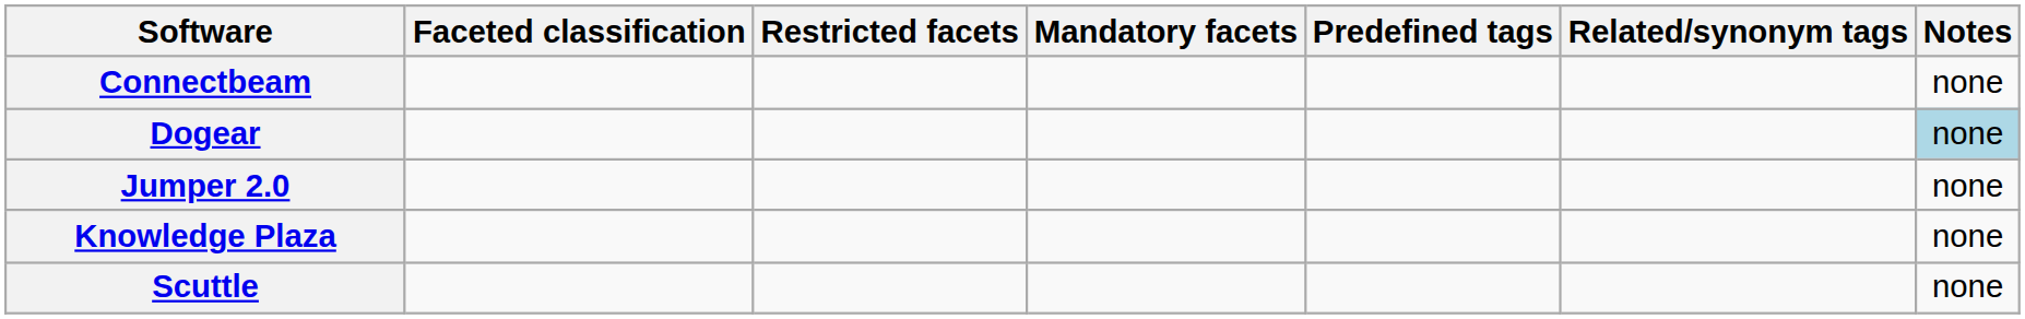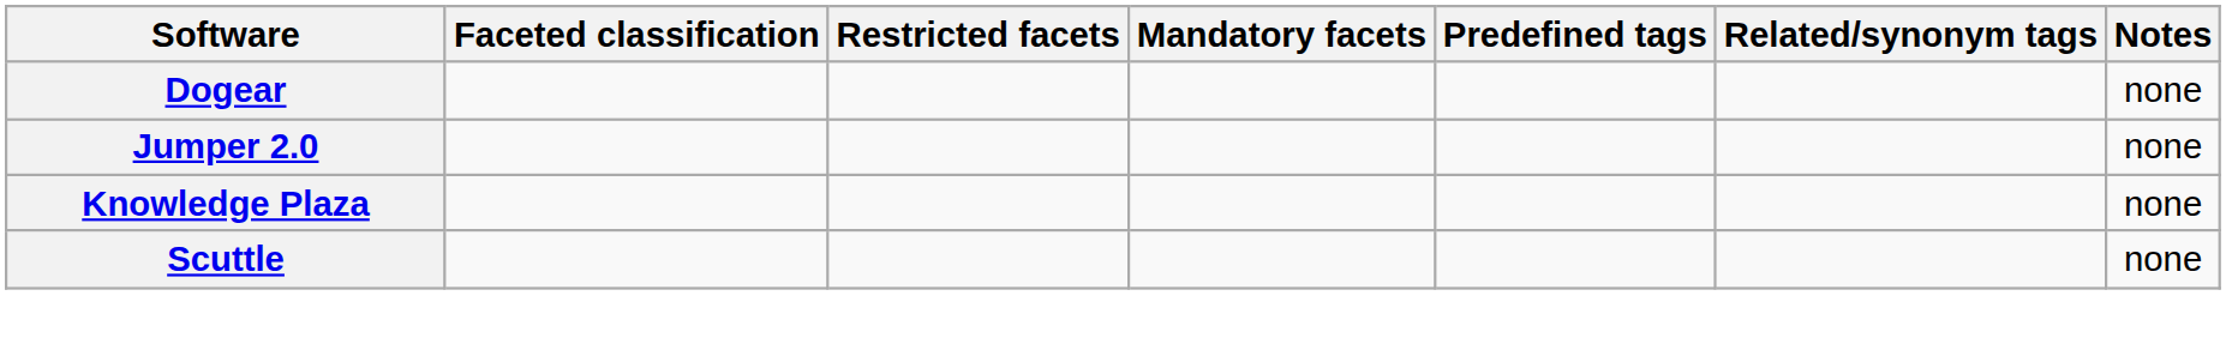- row: Connectbeam | none
Dogear | Notes: lightblue background -> no background
